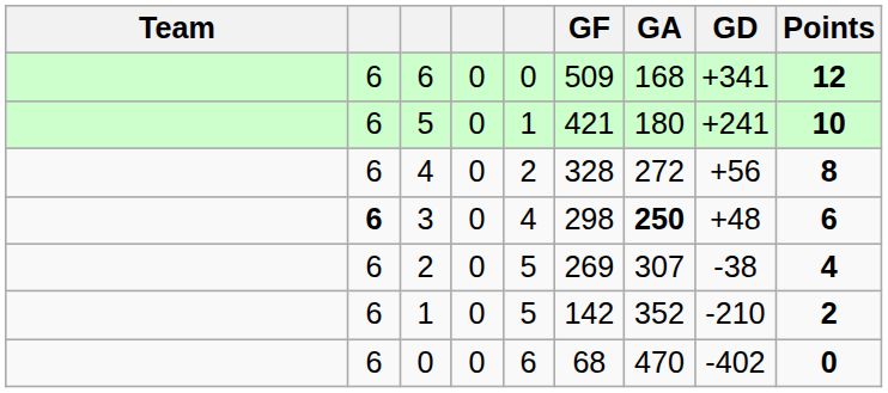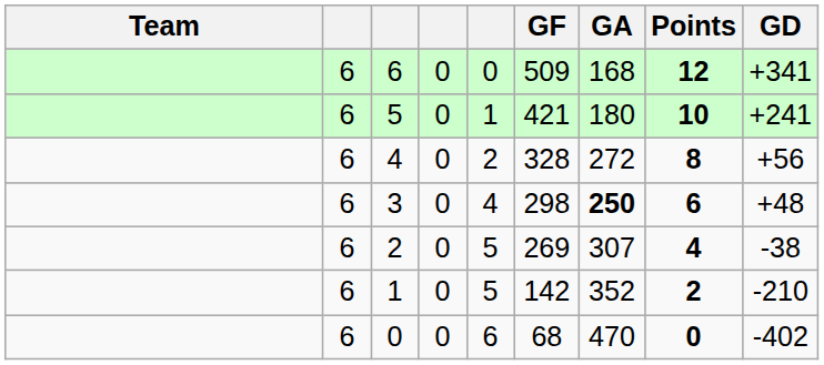columns swapped: GD <-> Points
3 | column 2: bold -> normal
